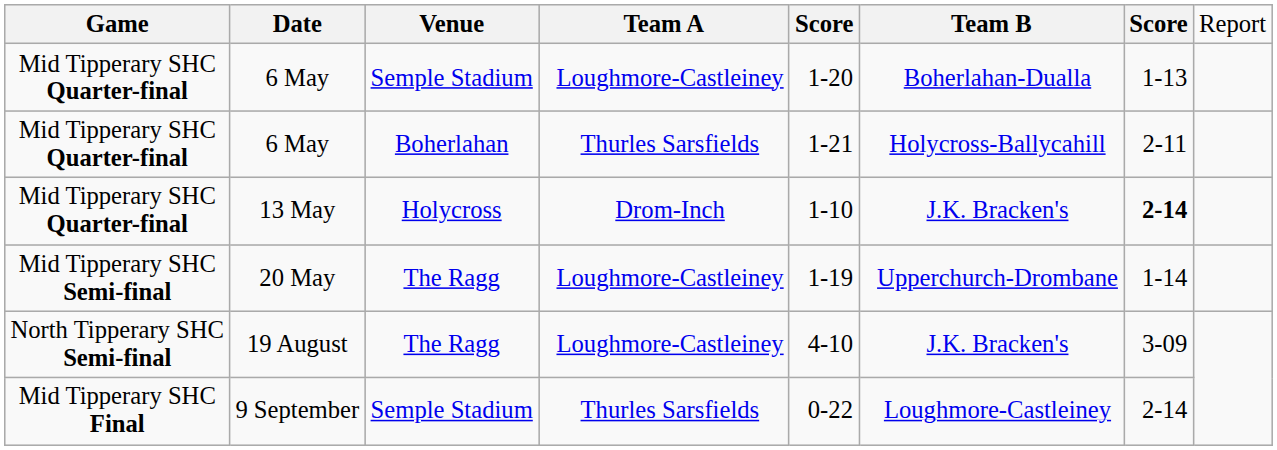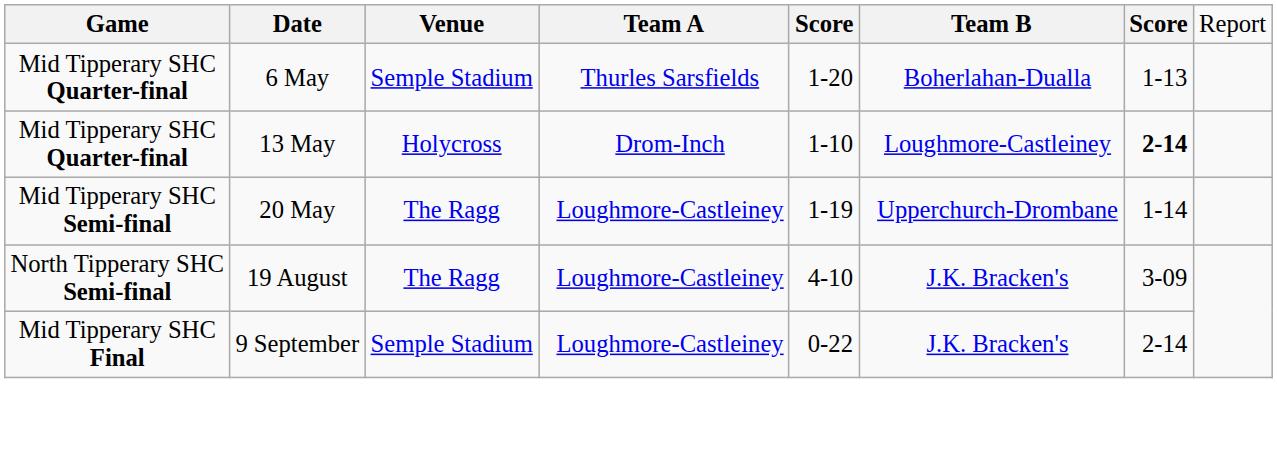6 May / Semple Stadium | column 4: Loughmore-Castleiney -> Thurles Sarsfields
- row: Mid Tipperary SHC Quarter-final | 6 May | Boherlahan | Thurles Sarsfields | 1-21 | Holycross-Ballycahill | 2-11
13 May | column 6: J.K. Bracken's -> Loughmore-Castleiney
9 September | column 4: Thurles Sarsfields -> Loughmore-Castleiney
9 September | column 6: Loughmore-Castleiney -> J.K. Bracken's
